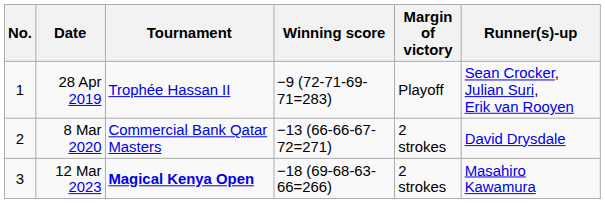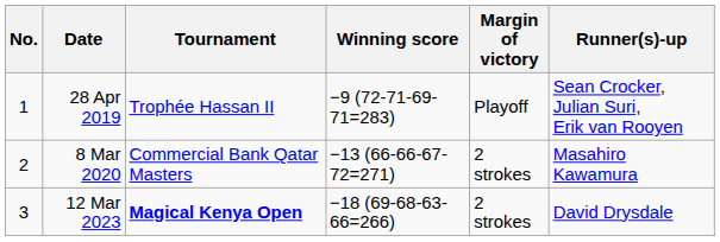8 Mar 2020 | Runner(s)-up: David Drysdale -> Masahiro Kawamura
12 Mar 2023 | Runner(s)-up: Masahiro Kawamura -> David Drysdale
